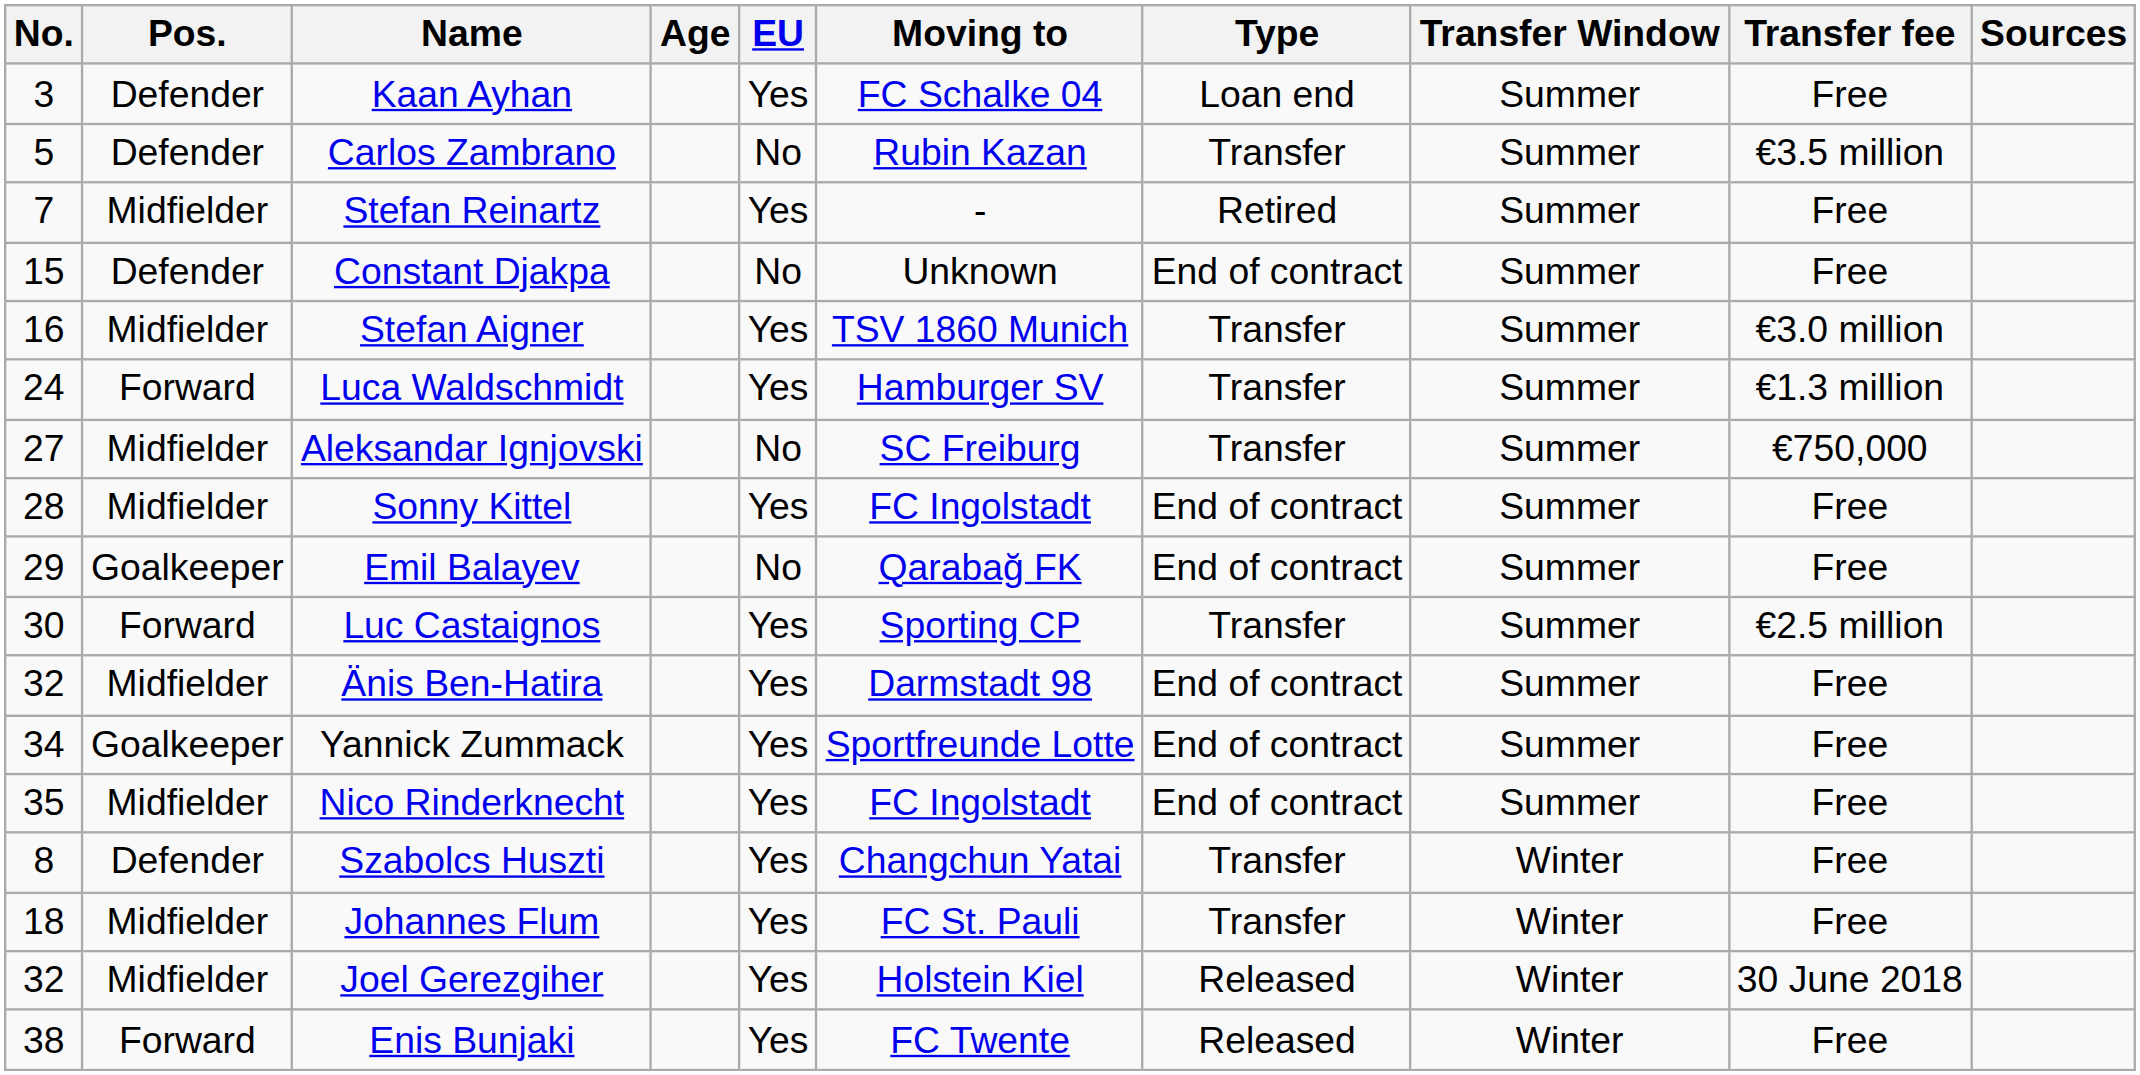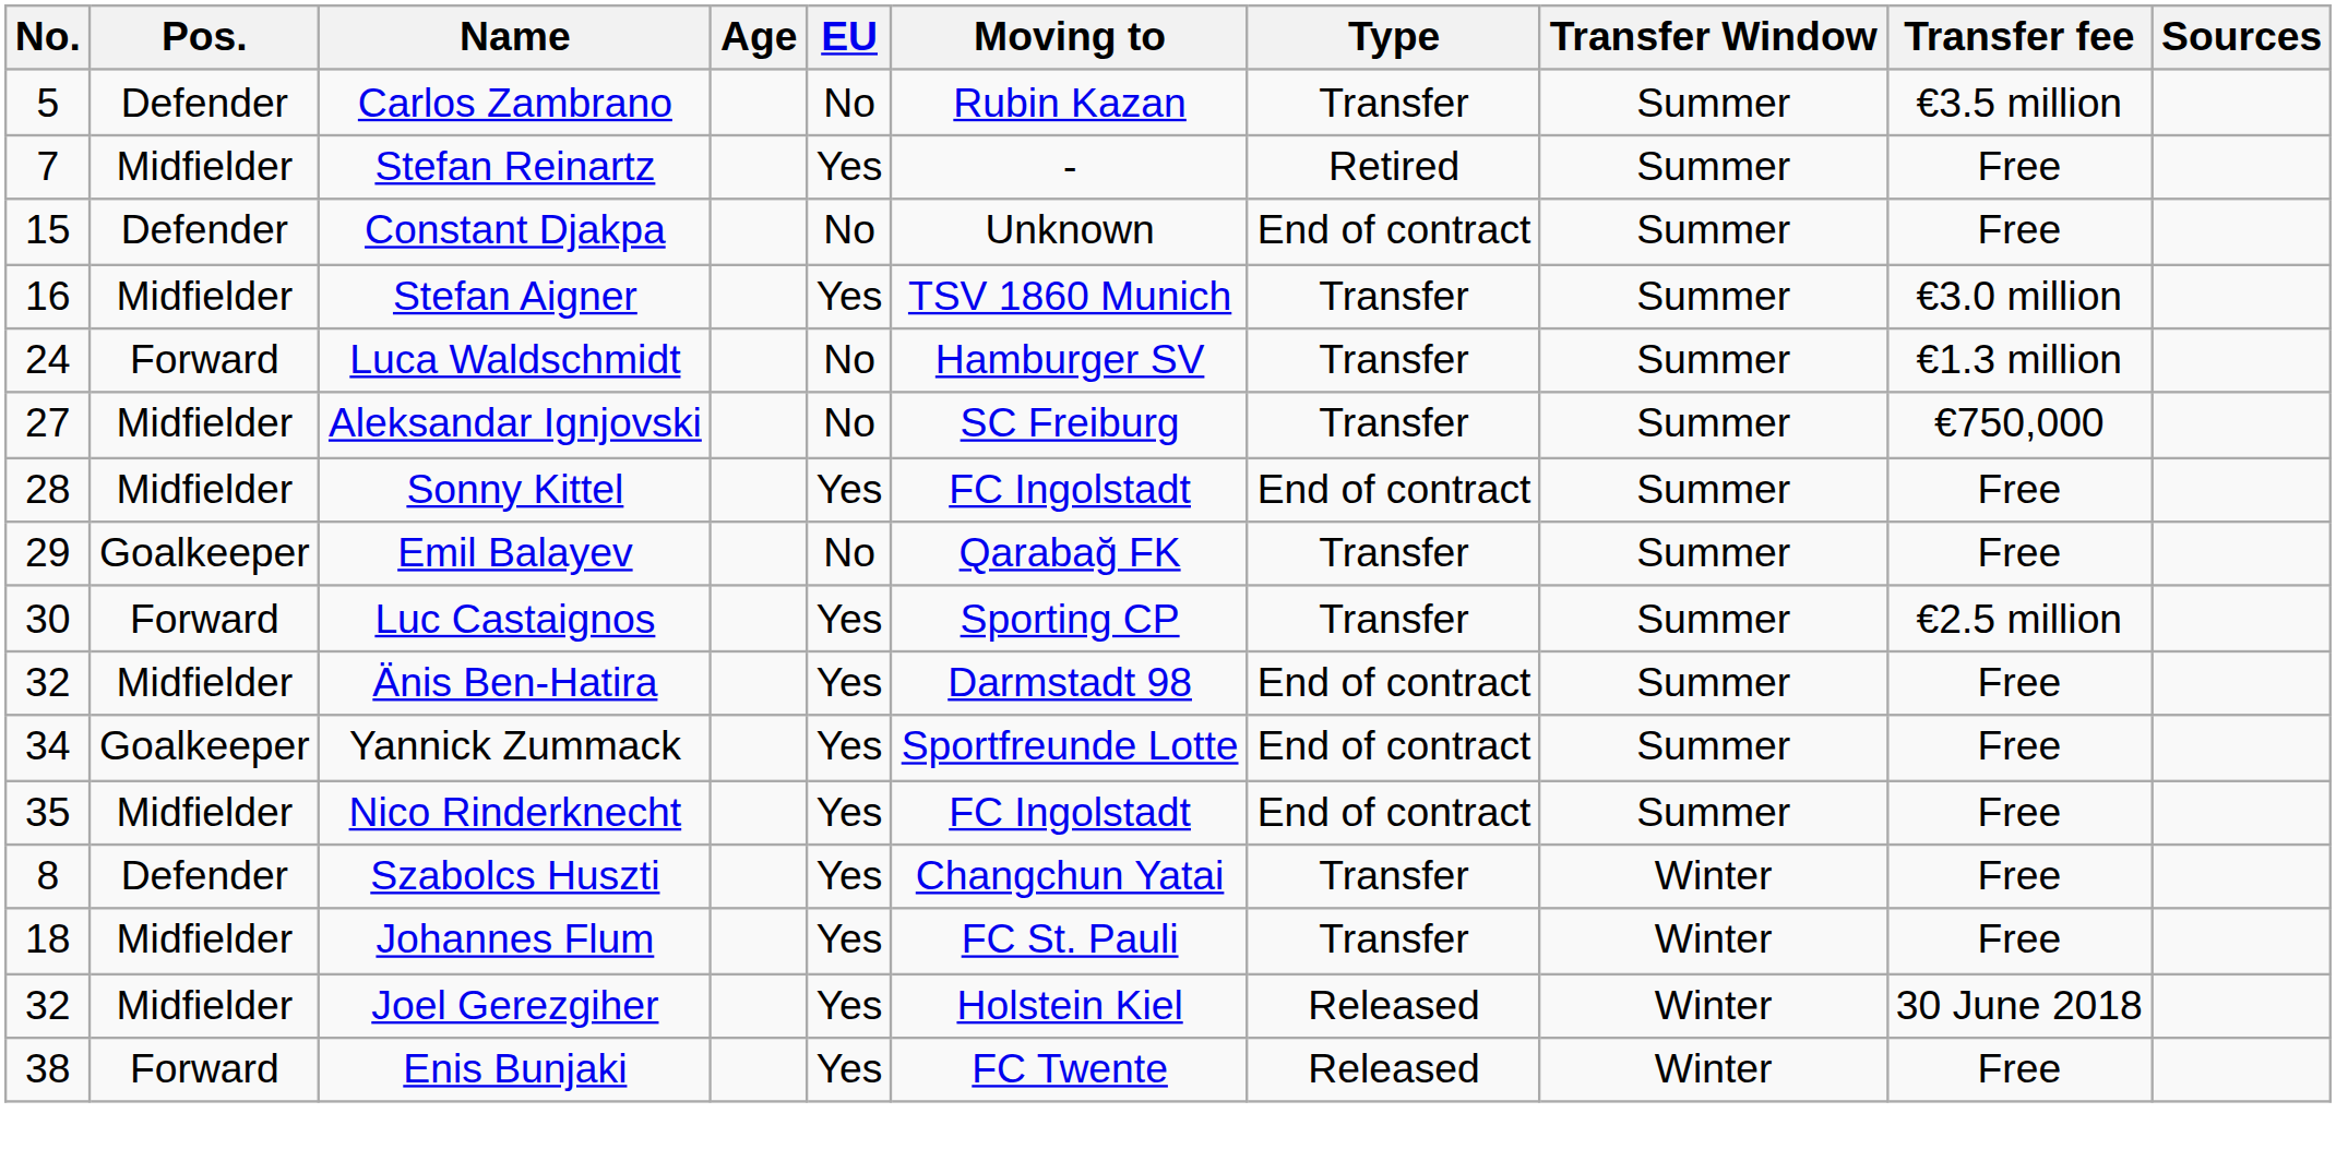- row: 3 | Defender | Kaan Ayhan | Yes | FC Schalke 04 | Loan end | Summer | Free
Luca Waldschmidt | EU: Yes -> No
Emil Balayev | Type: End of contract -> Transfer
